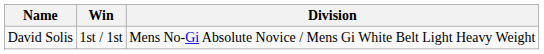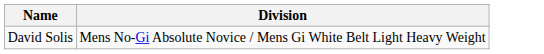- column: Win | 1st / 1st
